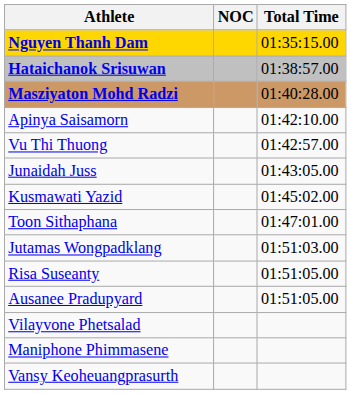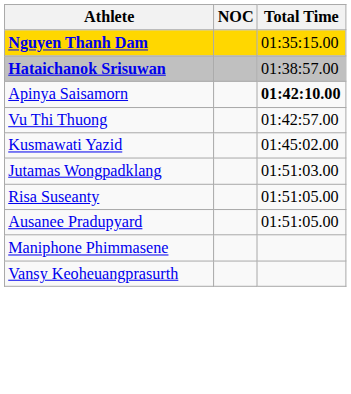- row: Masziyaton Mohd Radzi | 01:40:28.00
Apinya Saisamorn | Total Time: normal -> bold
- row: Junaidah Juss | 01:43:05.00
- row: Toon Sithaphana | 01:47:01.00
- row: Vilayvone Phetsalad
